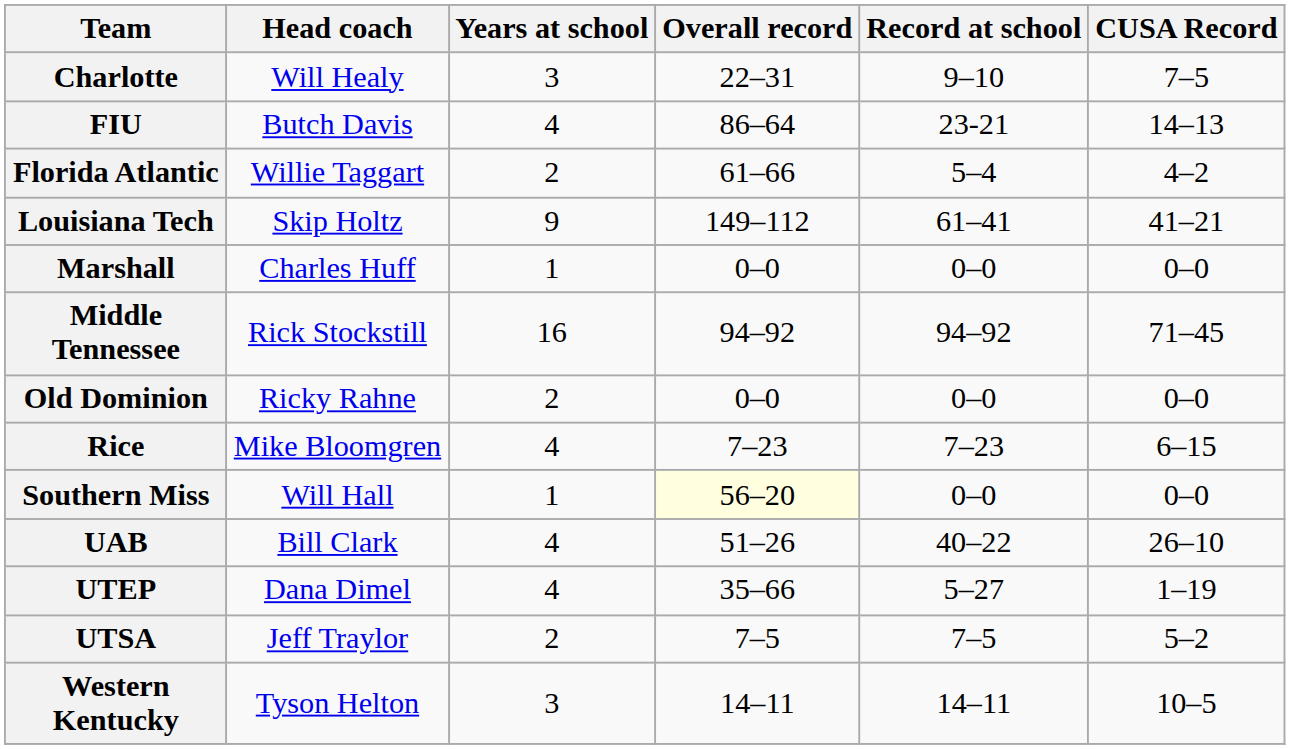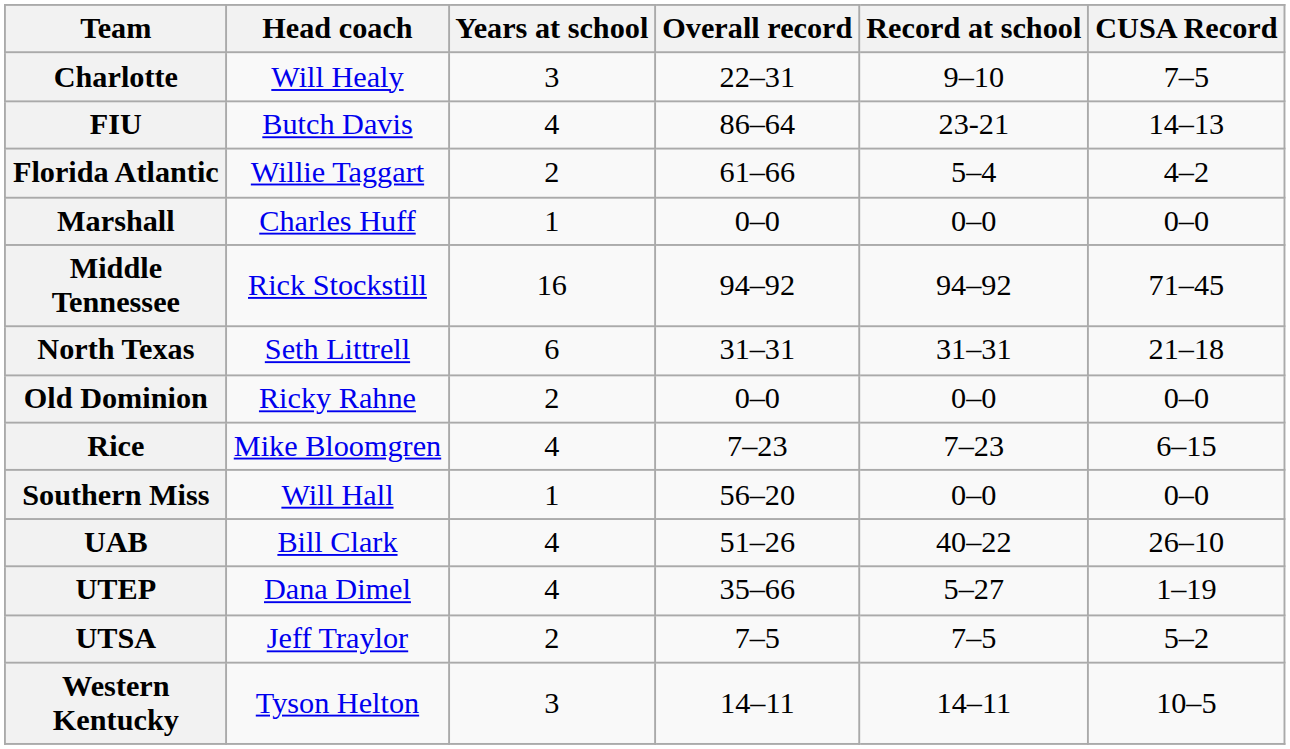- row: Louisiana Tech | Skip Holtz | 9 | 149–112 | 61–41 | 41–21
+ row: North Texas | Seth Littrell | 6 | 31–31 | 31–31 | 21–18
Southern Miss | Overall record: lightyellow background -> no background
